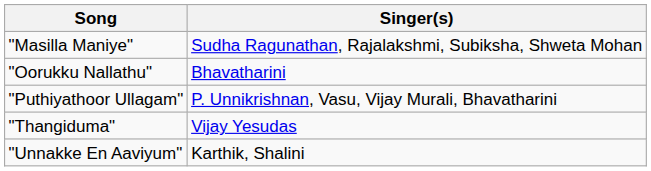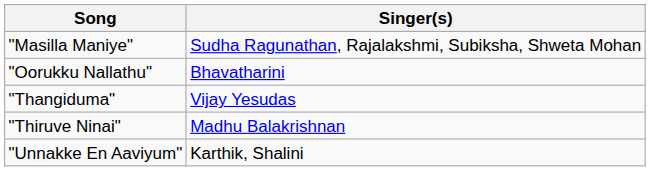- row: "Puthiyathoor Ullagam" | P. Unnikrishnan, Vasu, Vijay Murali, Bhavatharini
+ row: "Thiruve Ninai" | Madhu Balakrishnan
